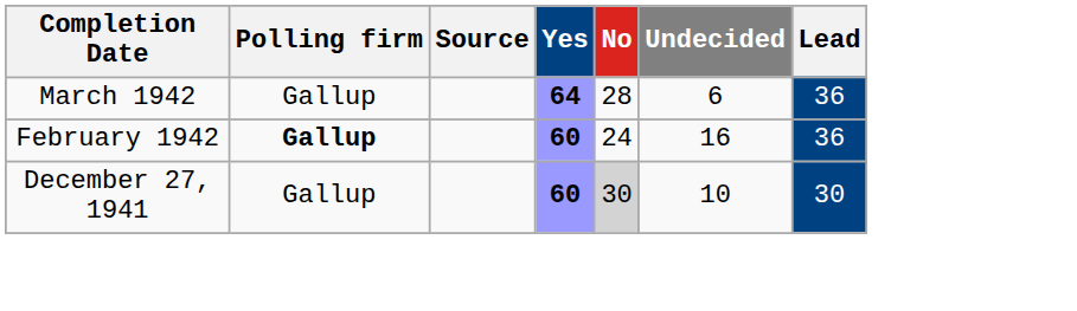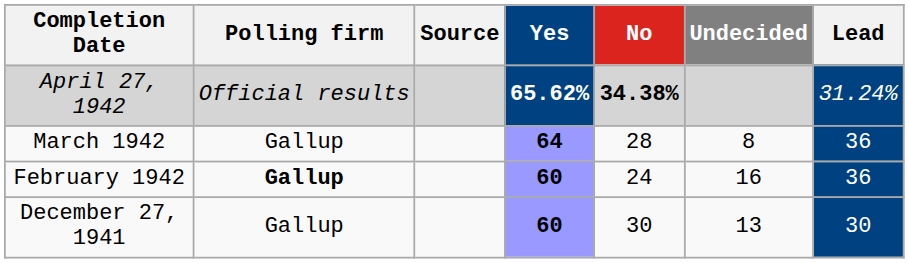+ row: April 27, 1942 | Official results | 65.62% | 34.38% | 31.24%
March 1942 | Undecided: 6 -> 8
December 27, 1941 | No: lightgrey background -> no background
December 27, 1941 | Undecided: 10 -> 13
